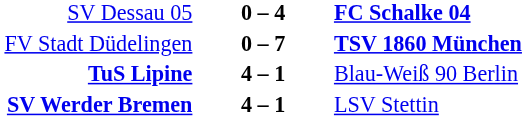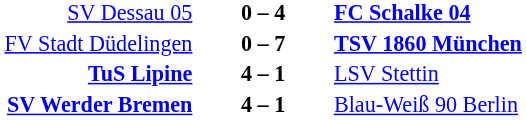TuS Lipine | column 3: Blau-Weiß 90 Berlin -> LSV Stettin
SV Werder Bremen | column 3: LSV Stettin -> Blau-Weiß 90 Berlin
